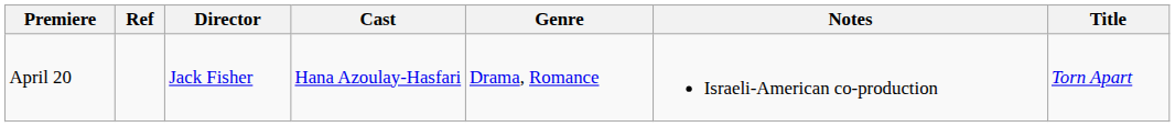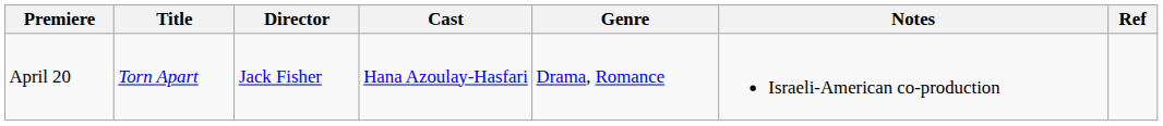columns swapped: Title <-> Ref
